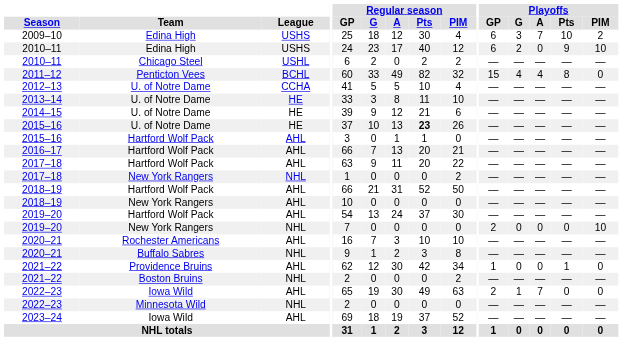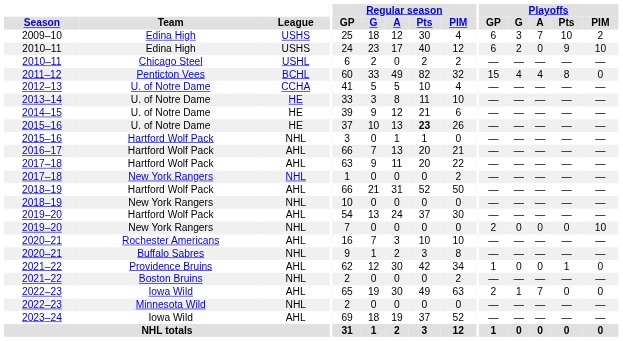2015–16 / Hartford Wolf Pack | League: AHL -> NHL
2018–19 / New York Rangers | League: AHL -> NHL
